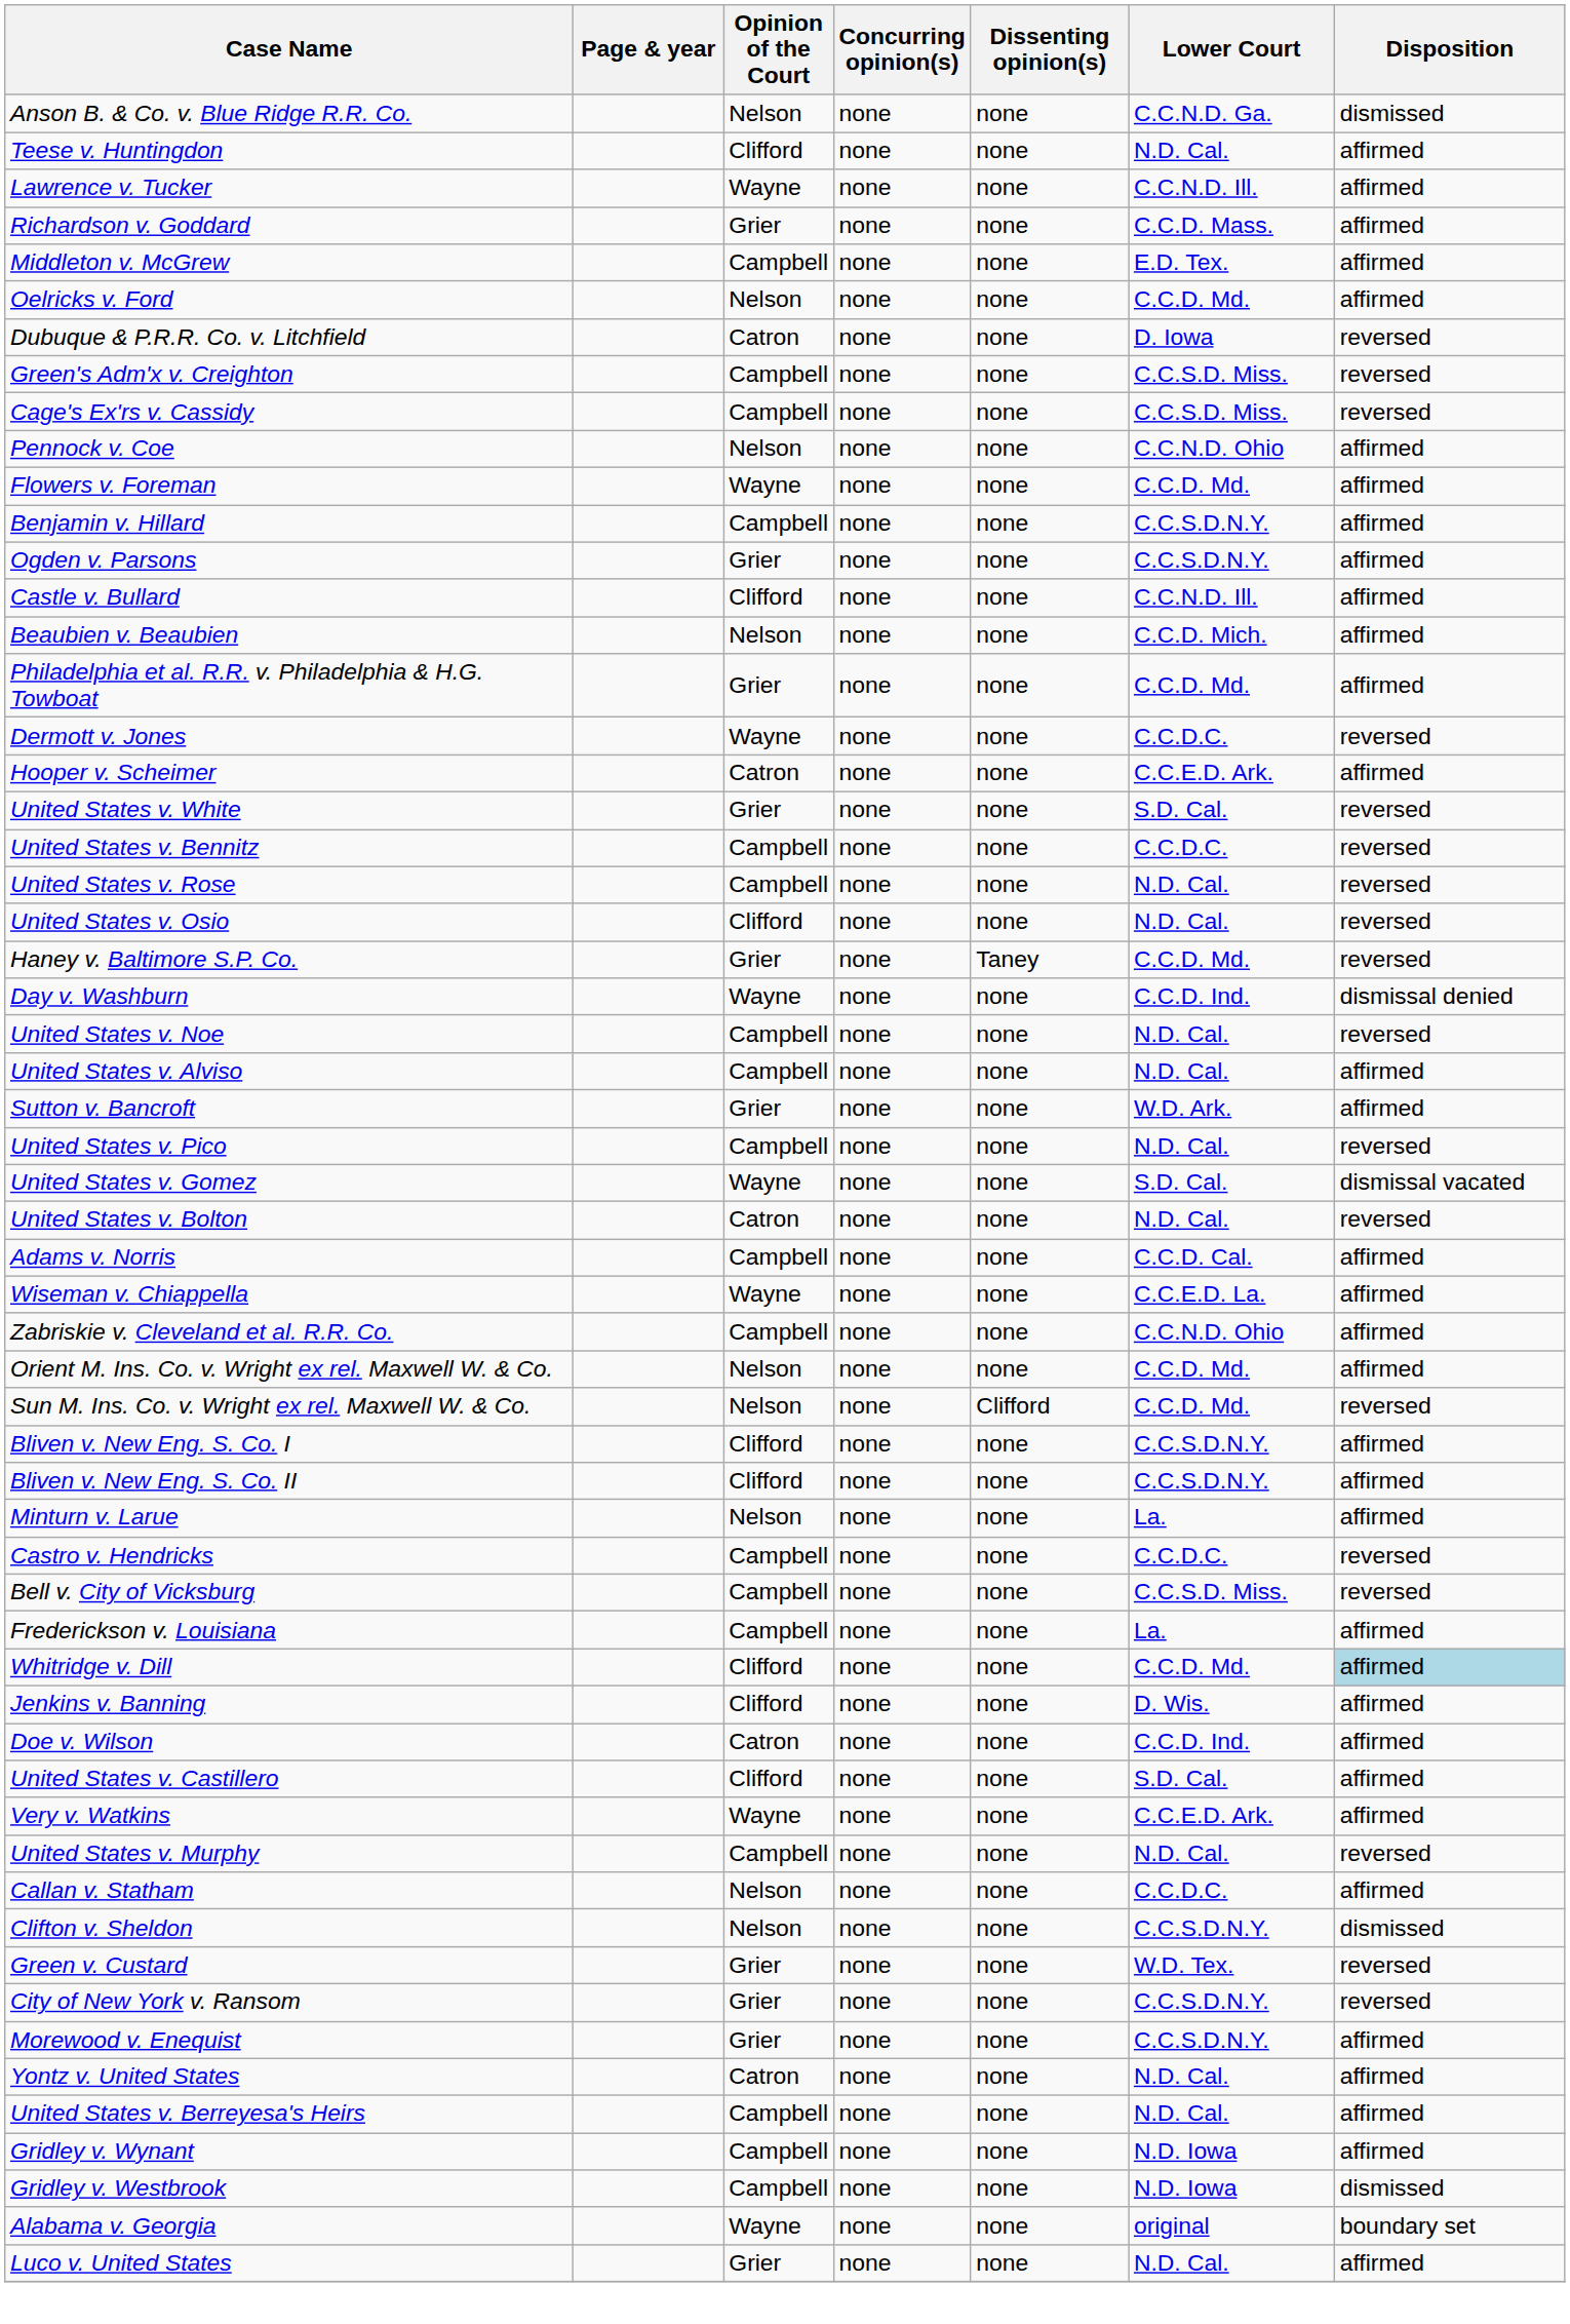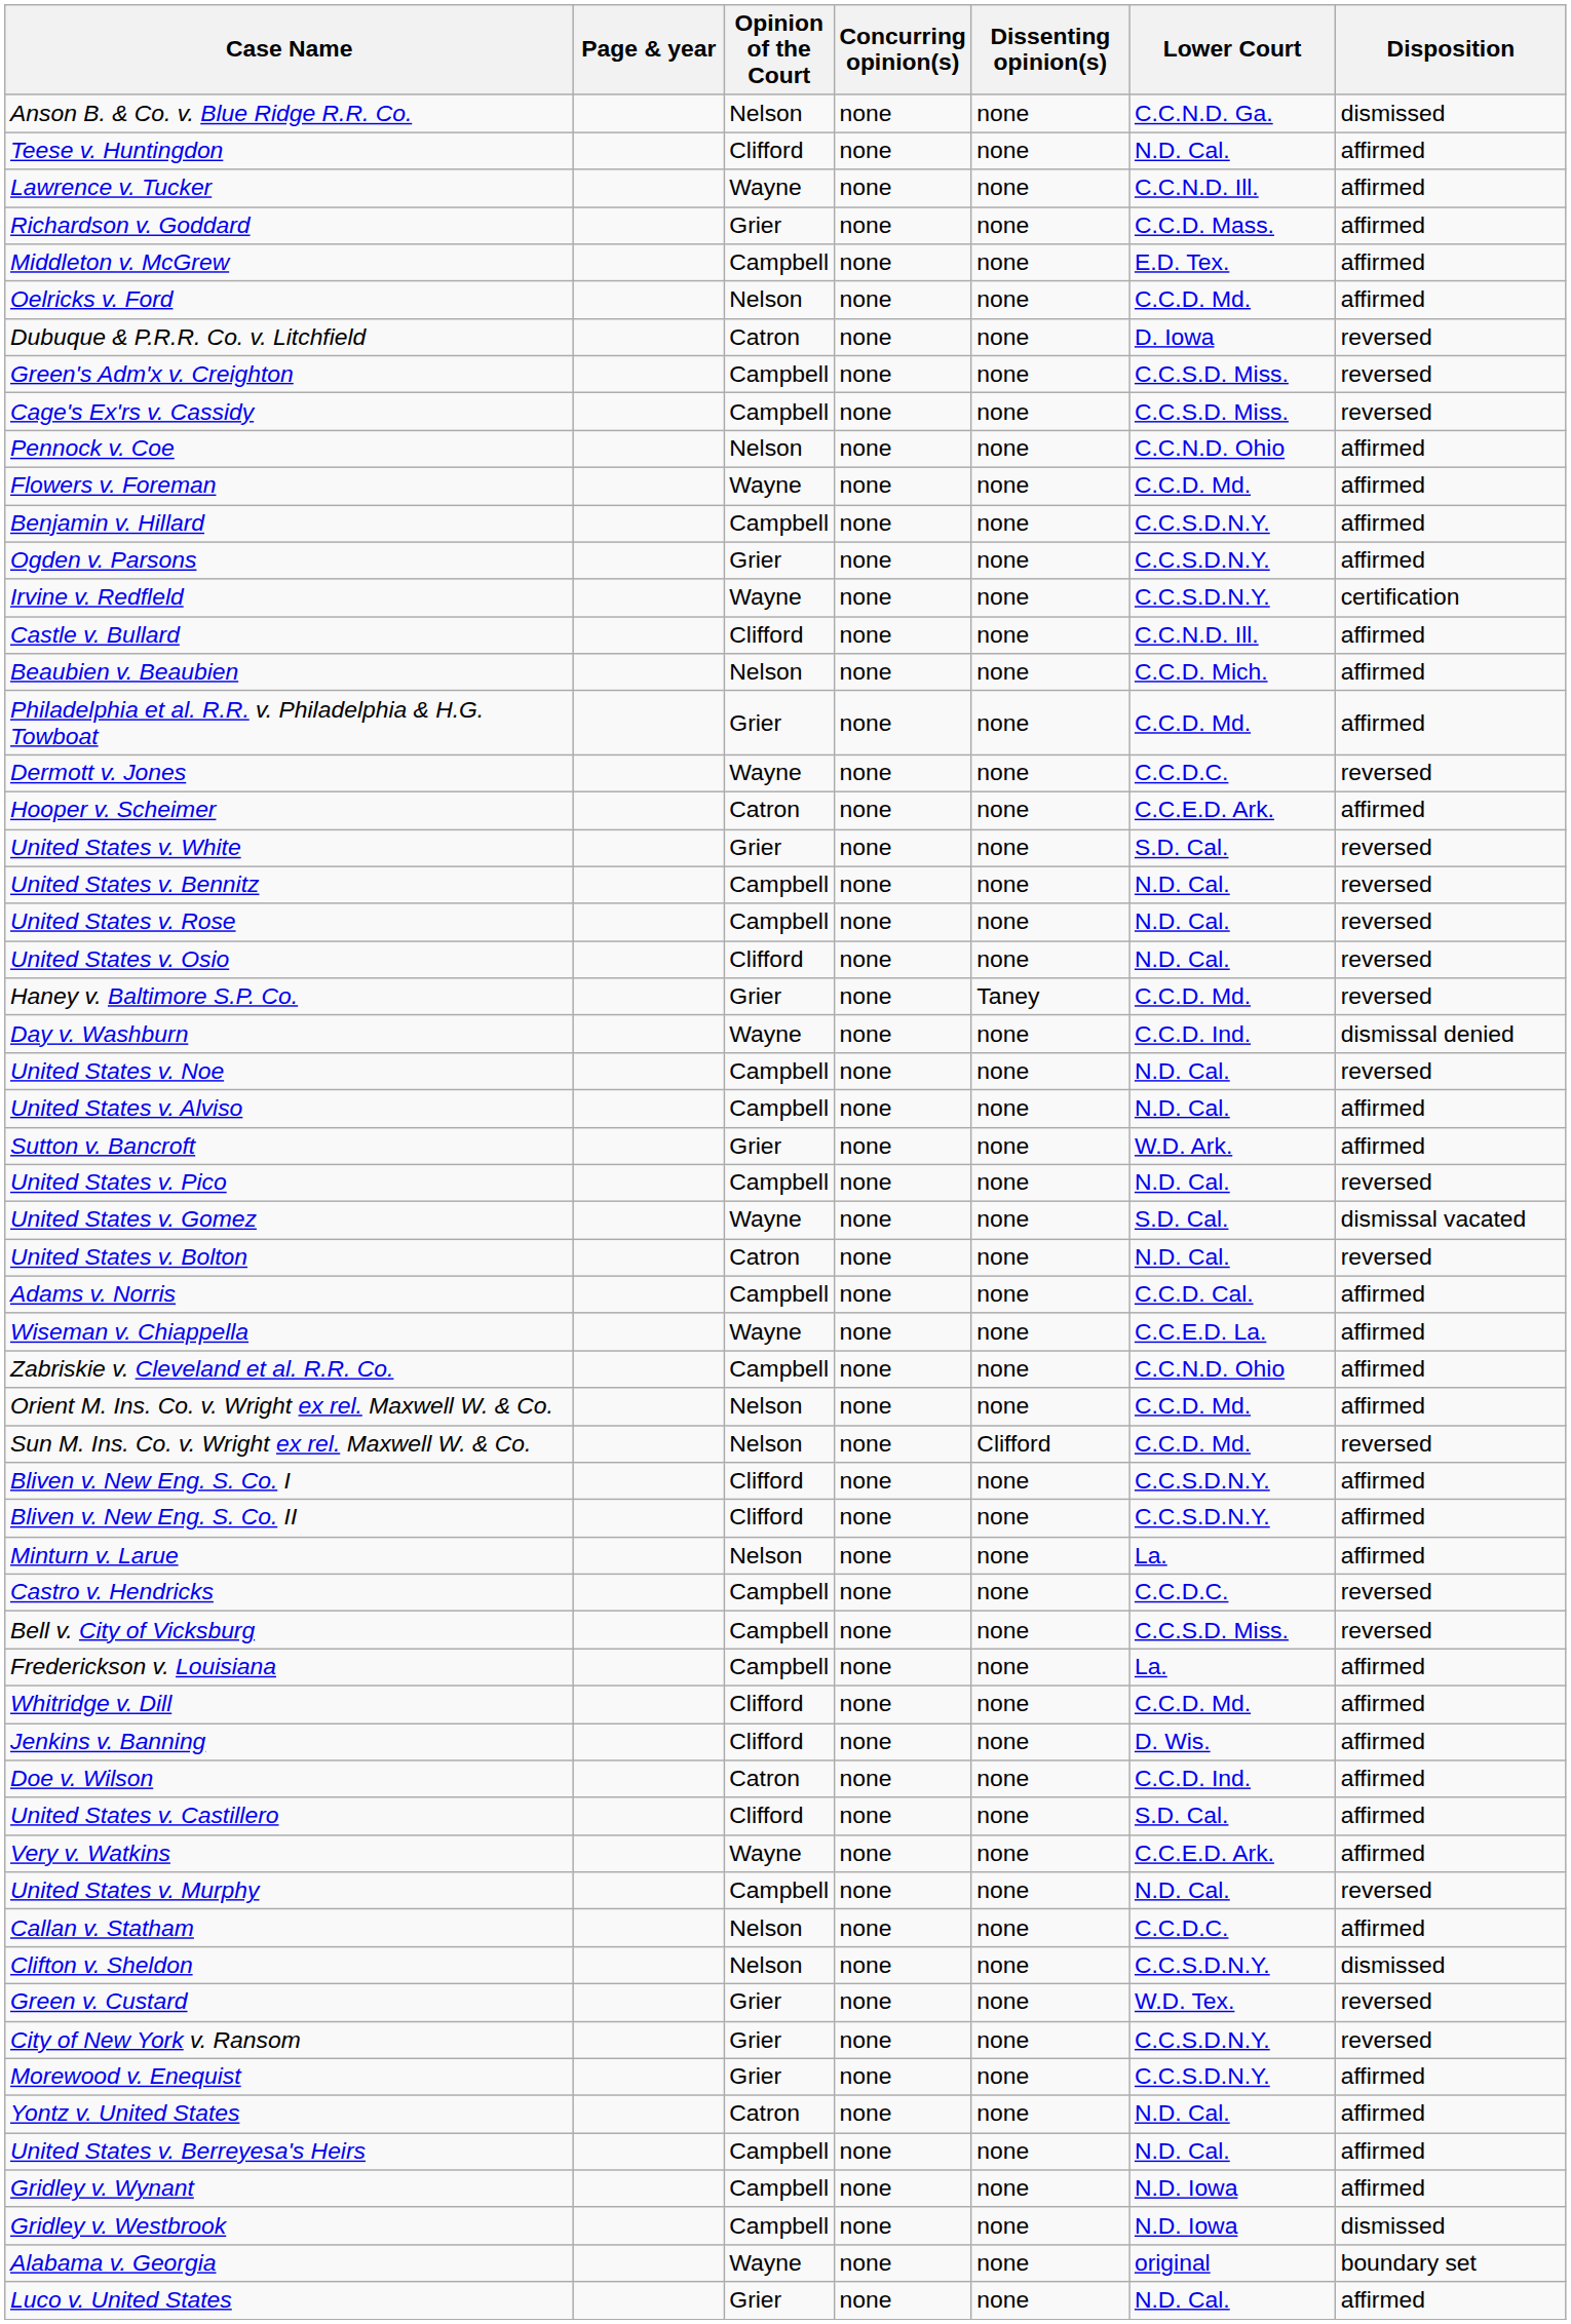+ row: Irvine v. Redfleld | Wayne | none | none | C.C.S.D.N.Y. | certification
United States v. Bennitz | Lower Court: C.C.D.C. -> N.D. Cal.
Whitridge v. Dill | Disposition: lightblue background -> no background
